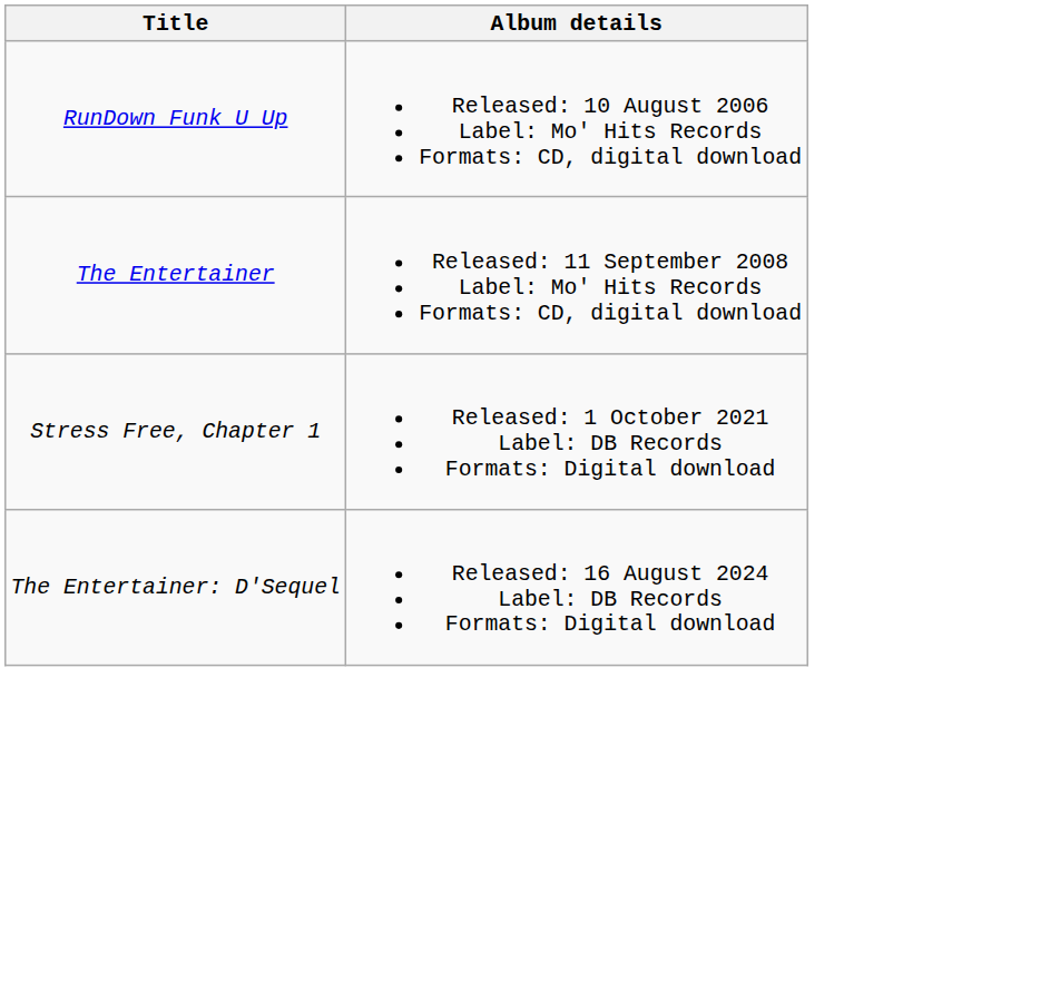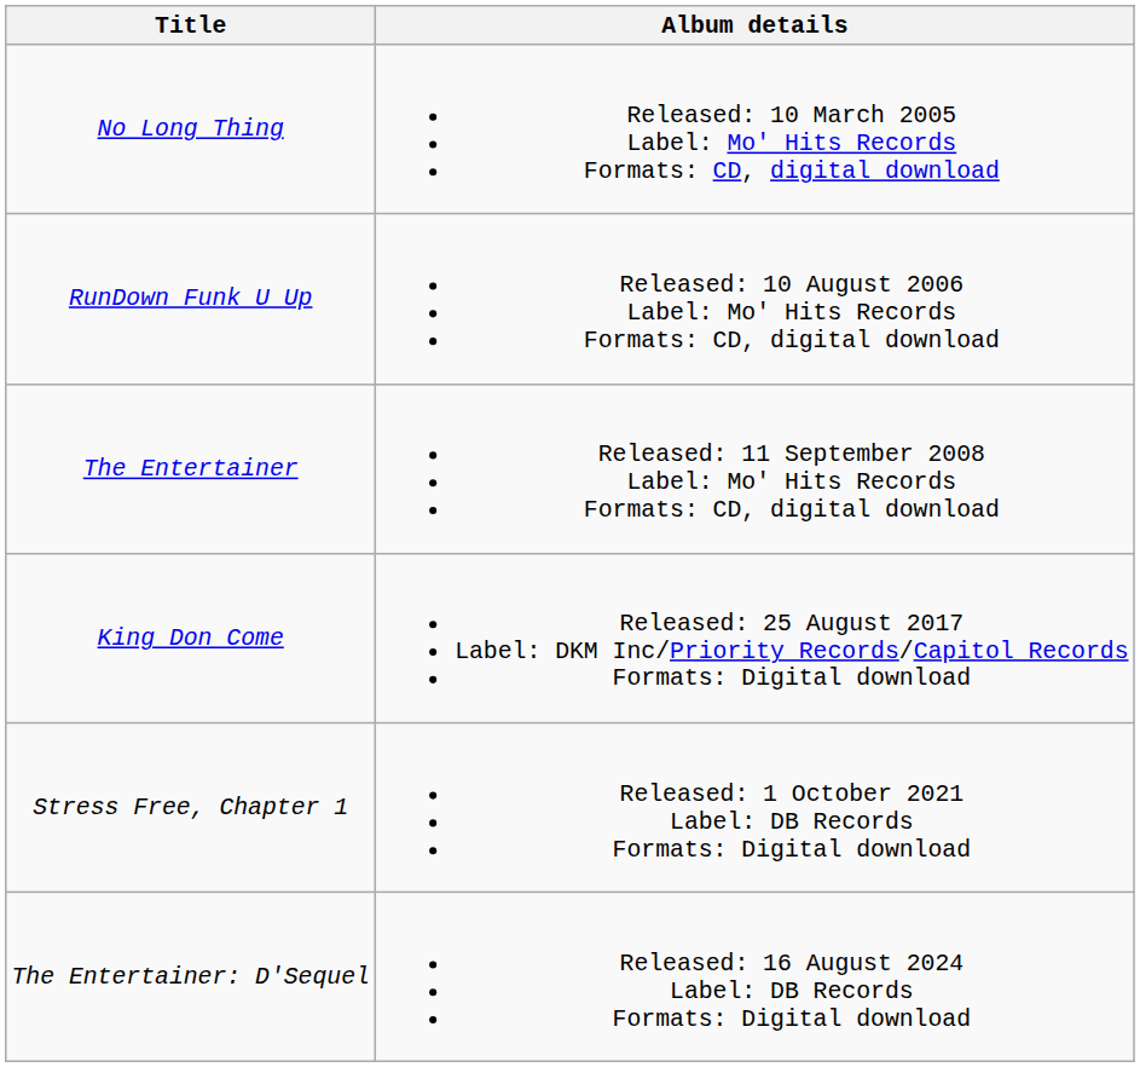+ row: No Long Thing | Released: 10 March 2005 Label: Mo' Hits Records Formats: CD, digital download
+ row: King Don Come | Released: 25 August 2017 Label: DKM Inc/Priority Records/Capitol Records Formats: Digital download
